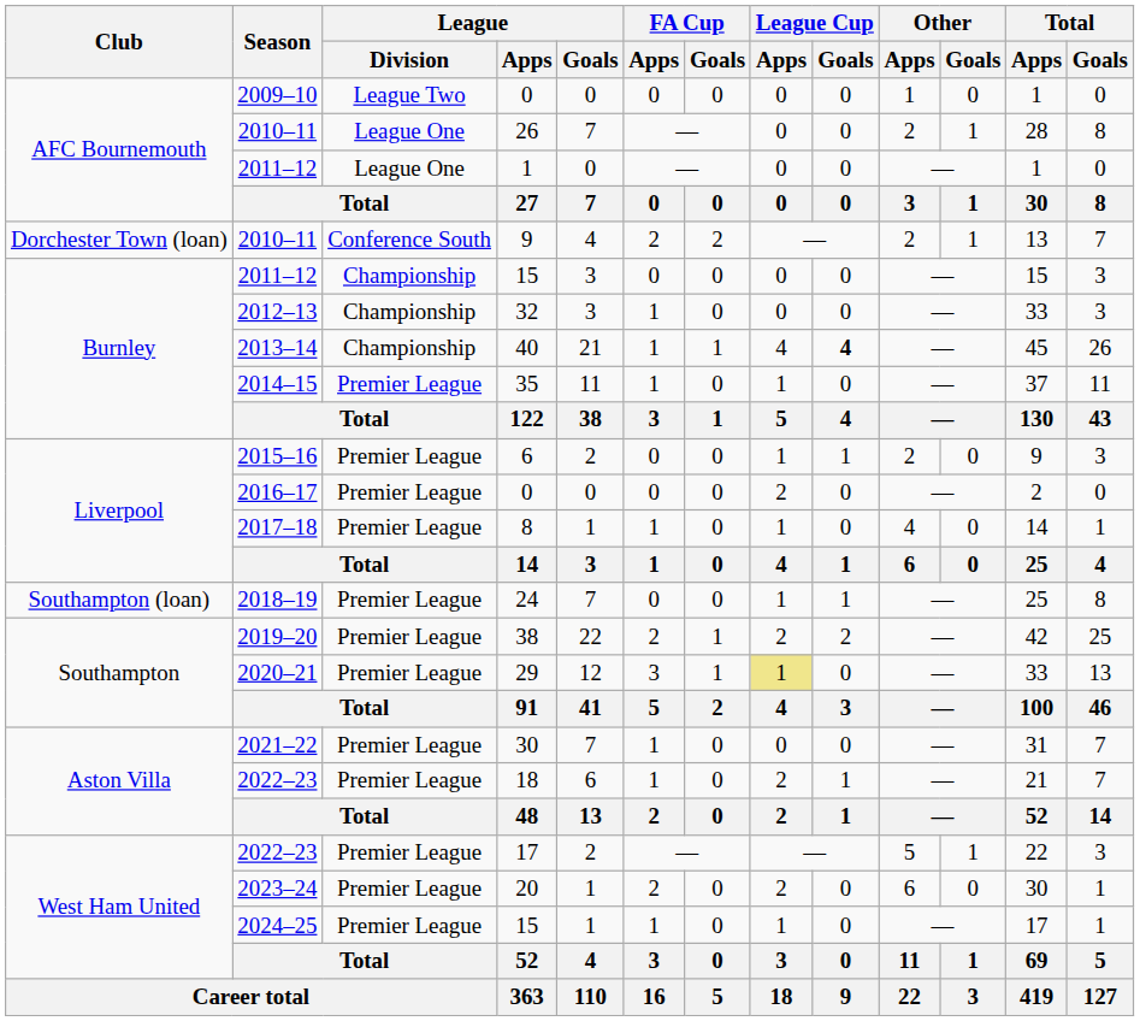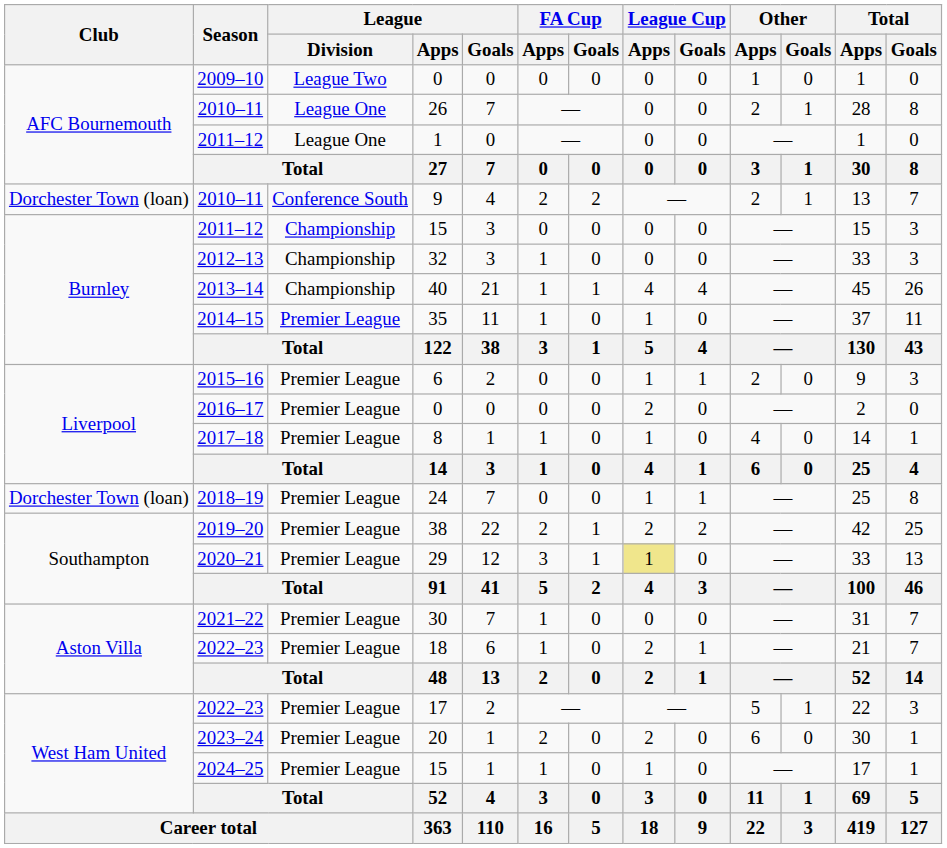40 | League Cup / Goals: bold -> normal
24 | Club: Southampton (loan) -> Dorchester Town (loan)
